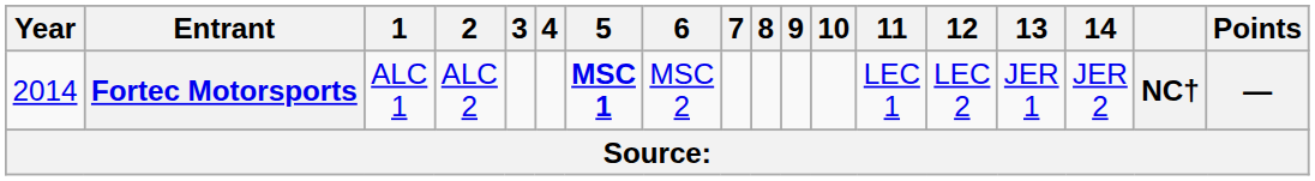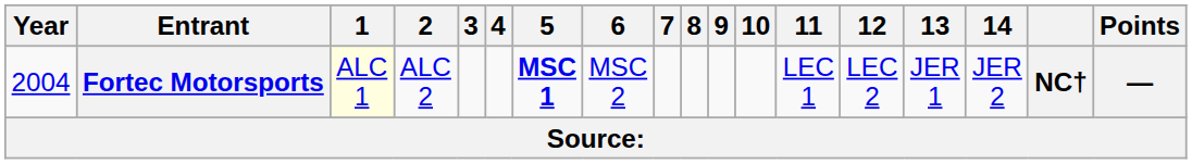Fortec Motorsports | Year: 2014 -> 2004
Fortec Motorsports | 1: no background -> lightyellow background
